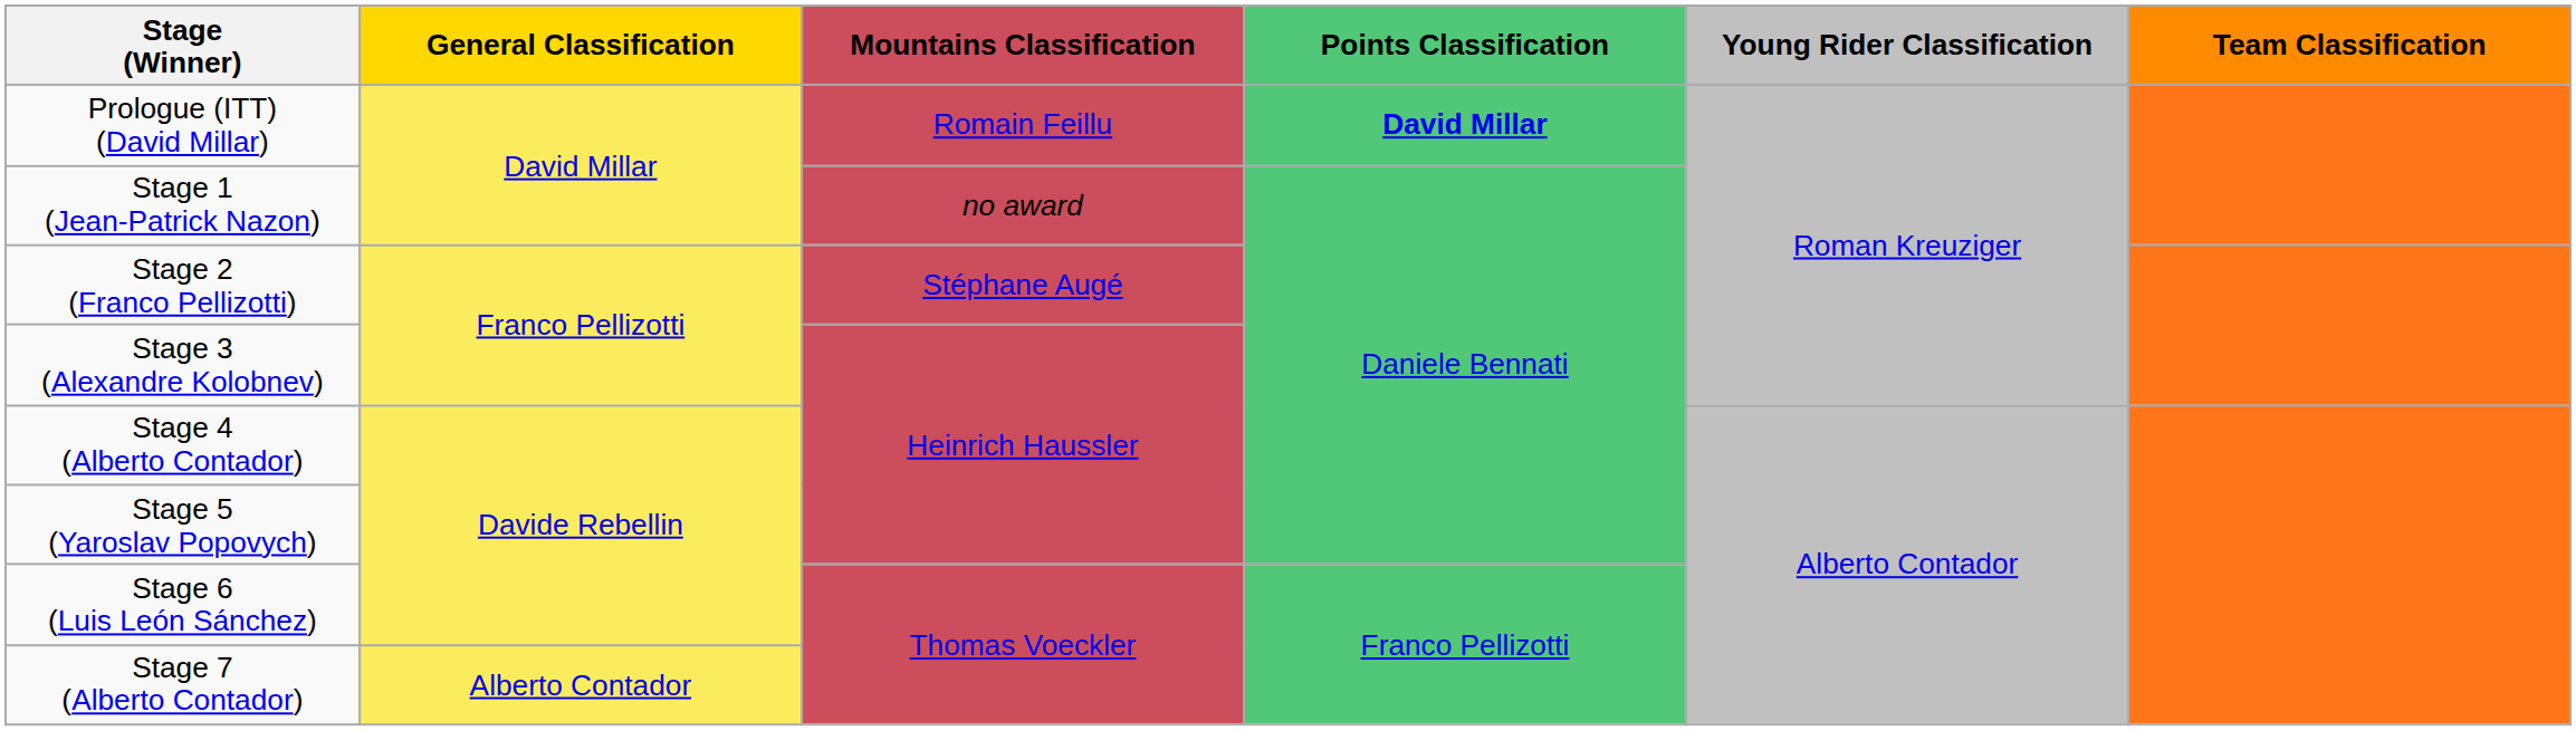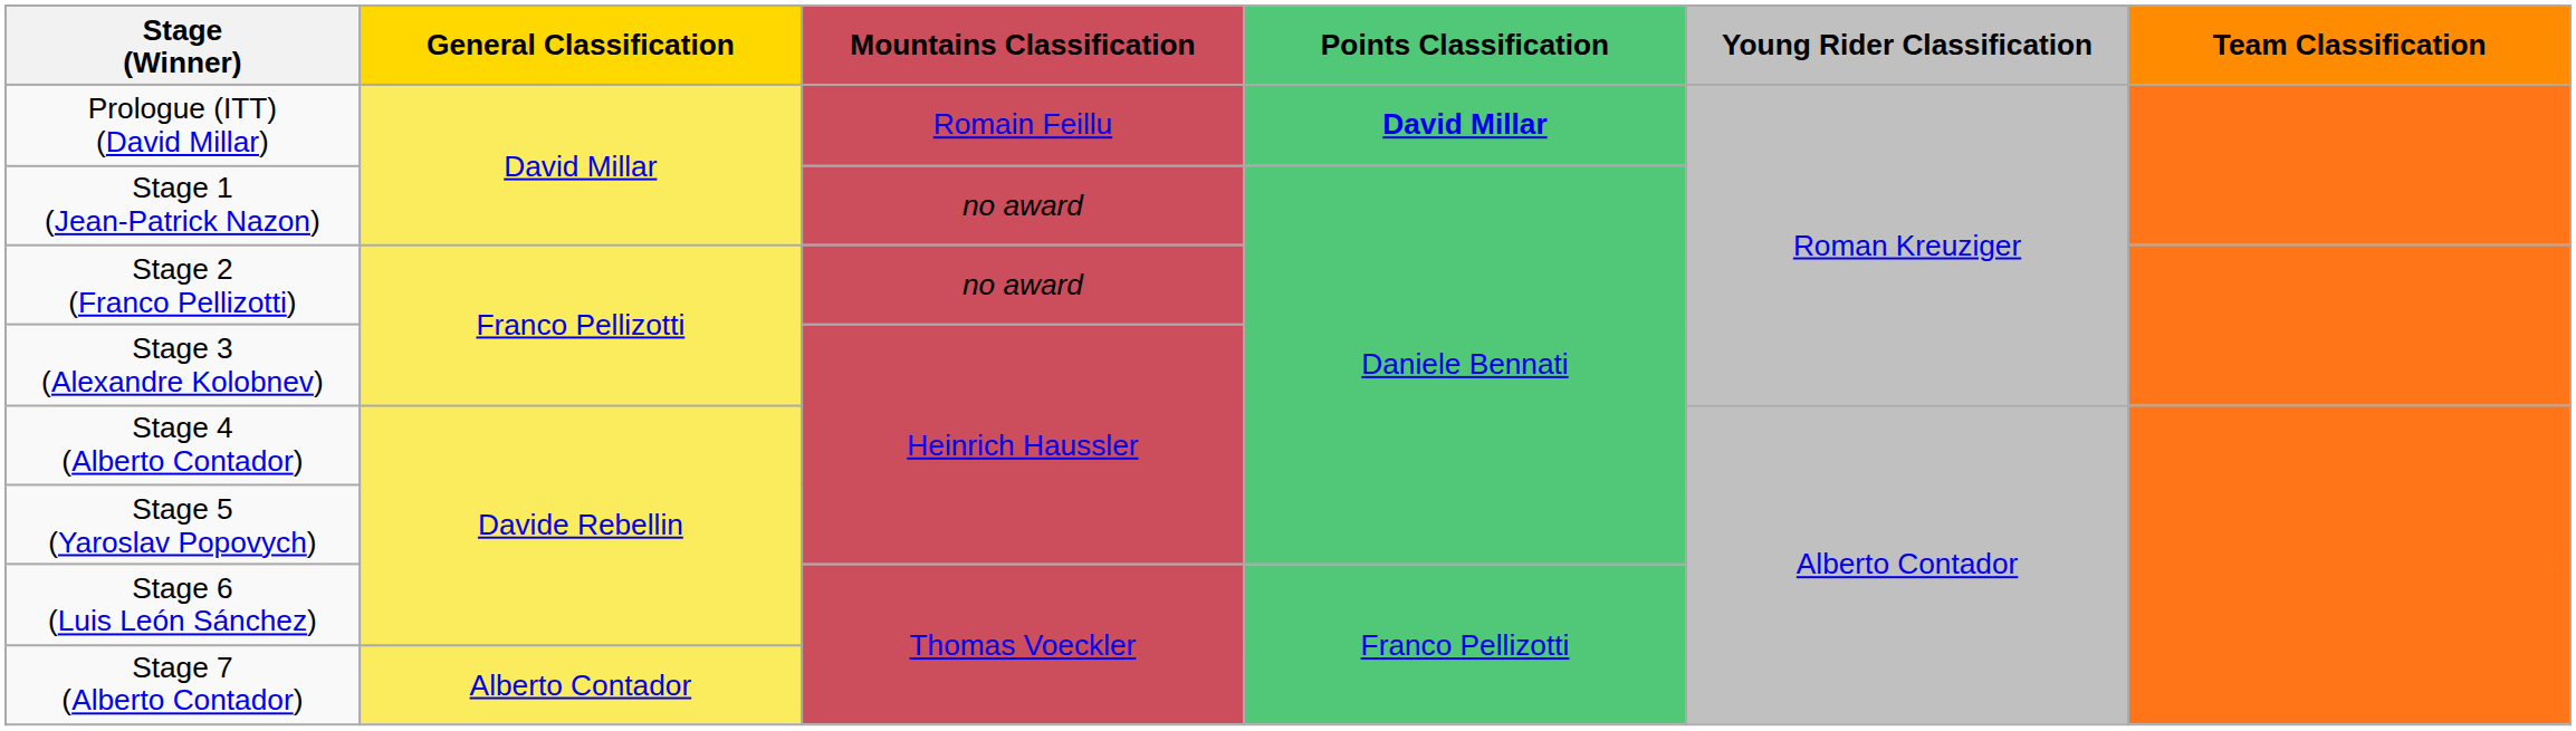Stage 2 (Franco Pellizotti) | Mountains Classification: Stéphane Augé -> no award
